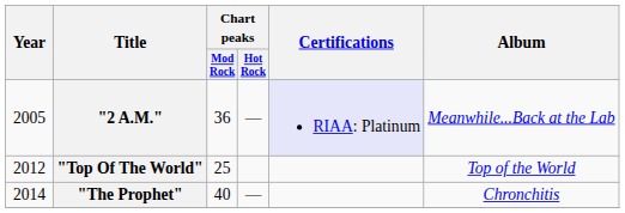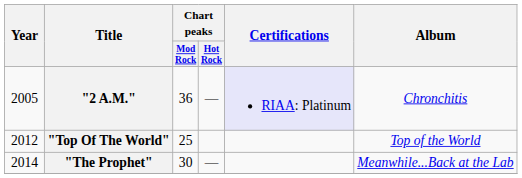"2 A.M." | Album: Meanwhile...Back at the Lab -> Chronchitis
"The Prophet" | Chart peaks / Mod Rock: 40 -> 30
"The Prophet" | Album: Chronchitis -> Meanwhile...Back at the Lab
